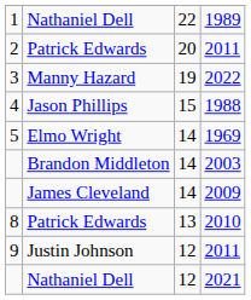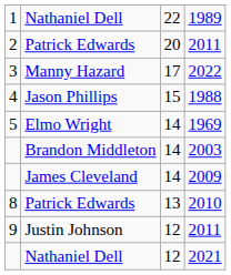2022 | column 3: 19 -> 17
